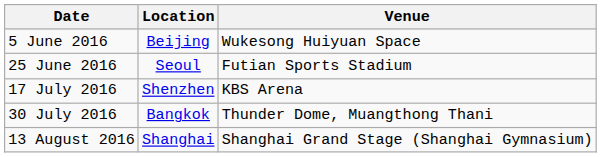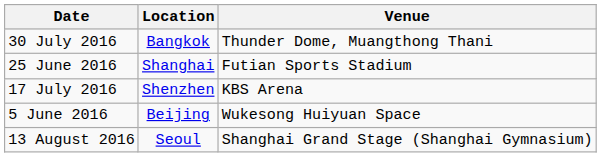rows swapped: 5 June 2016 <-> 30 July 2016
25 June 2016 | Location: Seoul -> Shanghai
13 August 2016 | Location: Shanghai -> Seoul
